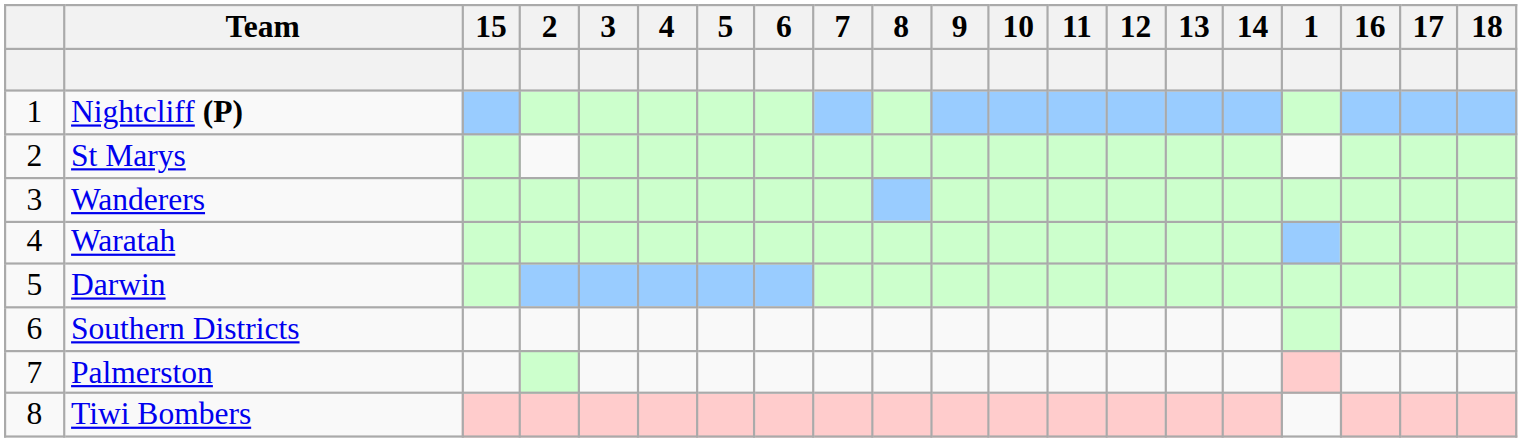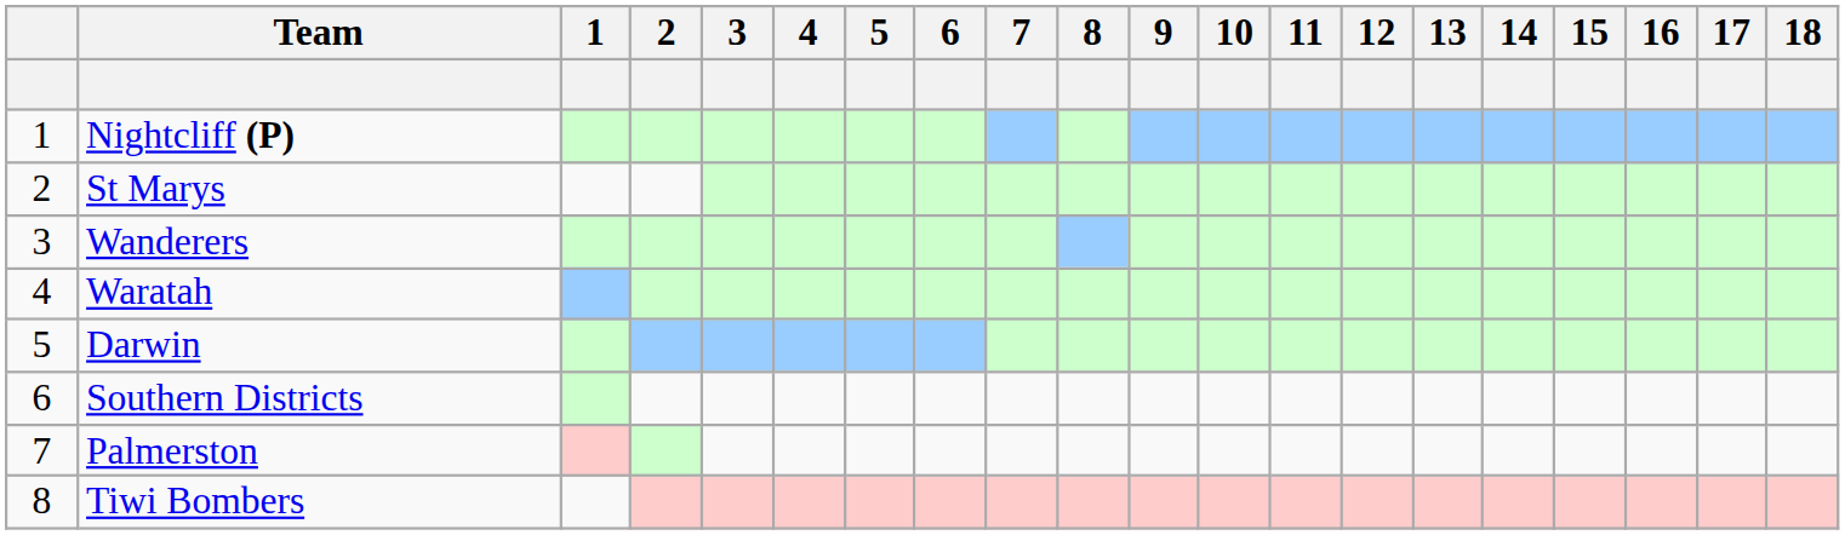columns swapped: 1 <-> 15
